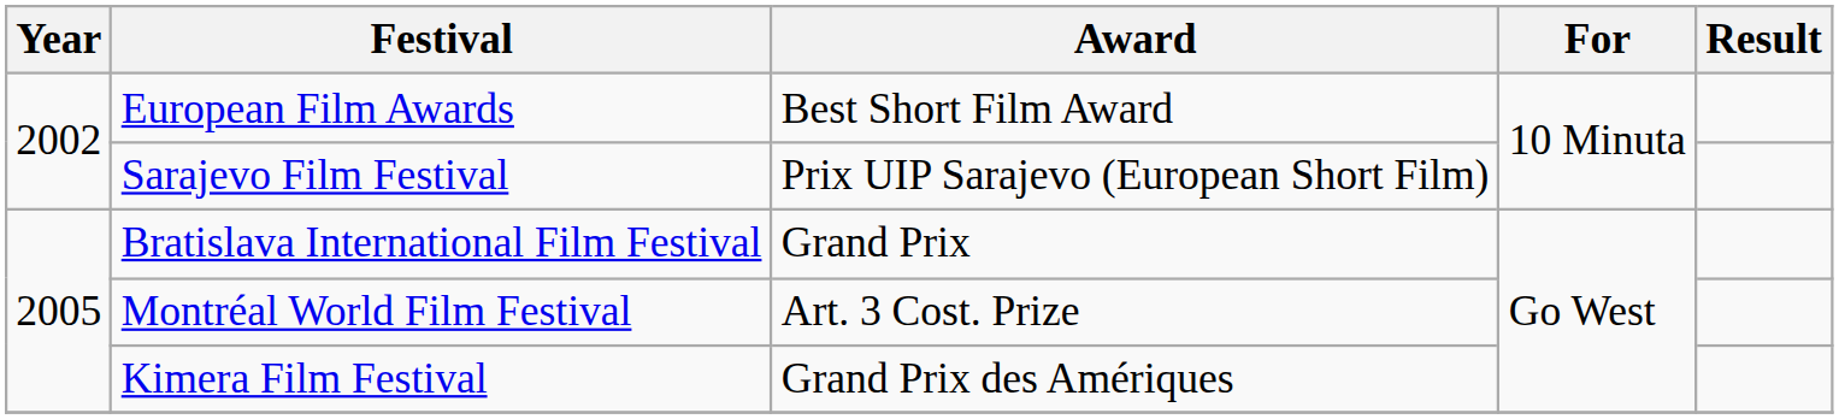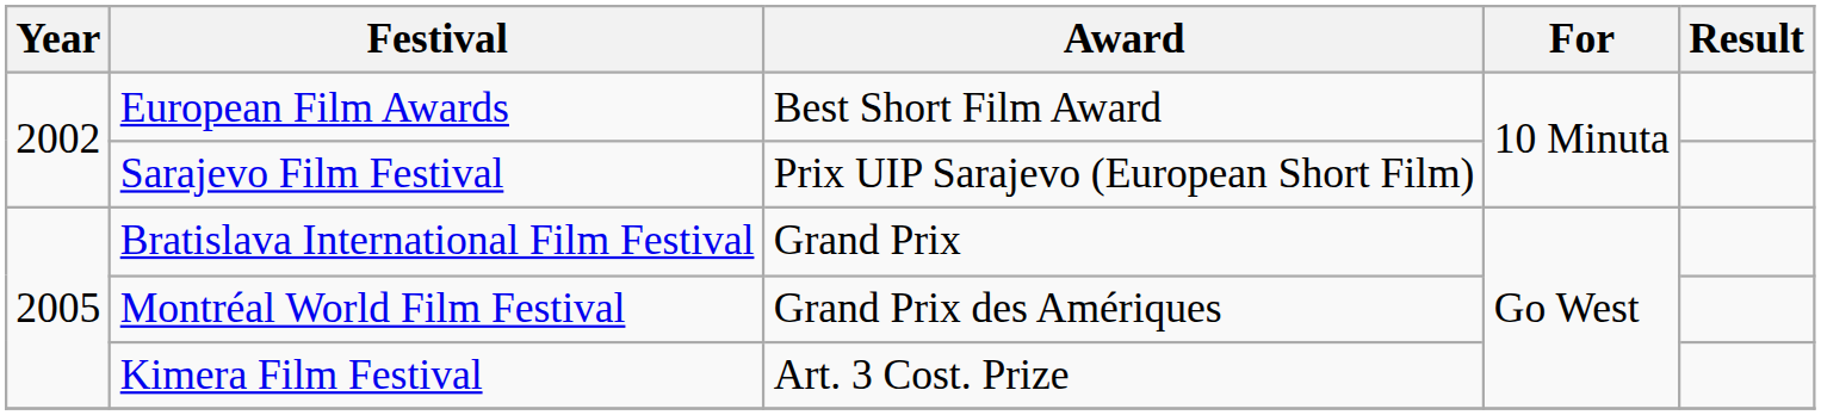Montréal World Film Festival | Award: Art. 3 Cost. Prize -> Grand Prix des Amériques
Kimera Film Festival | Award: Grand Prix des Amériques -> Art. 3 Cost. Prize
